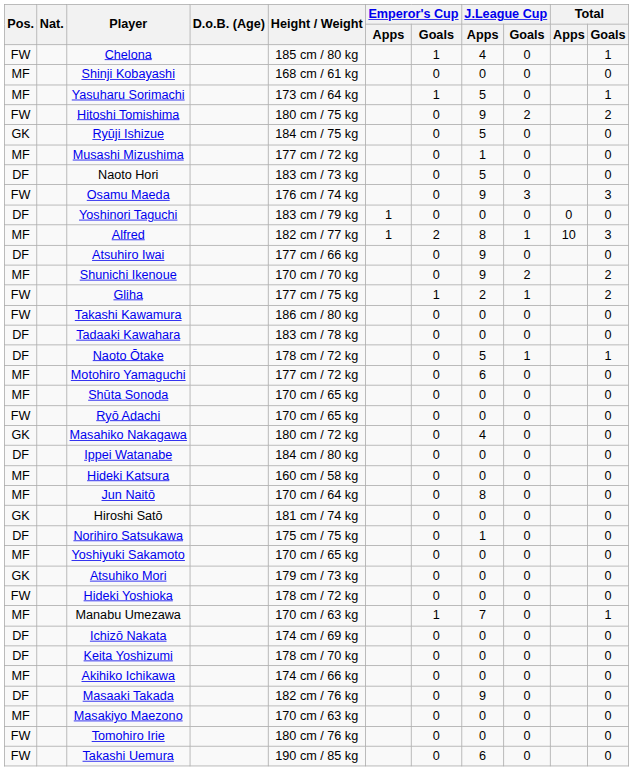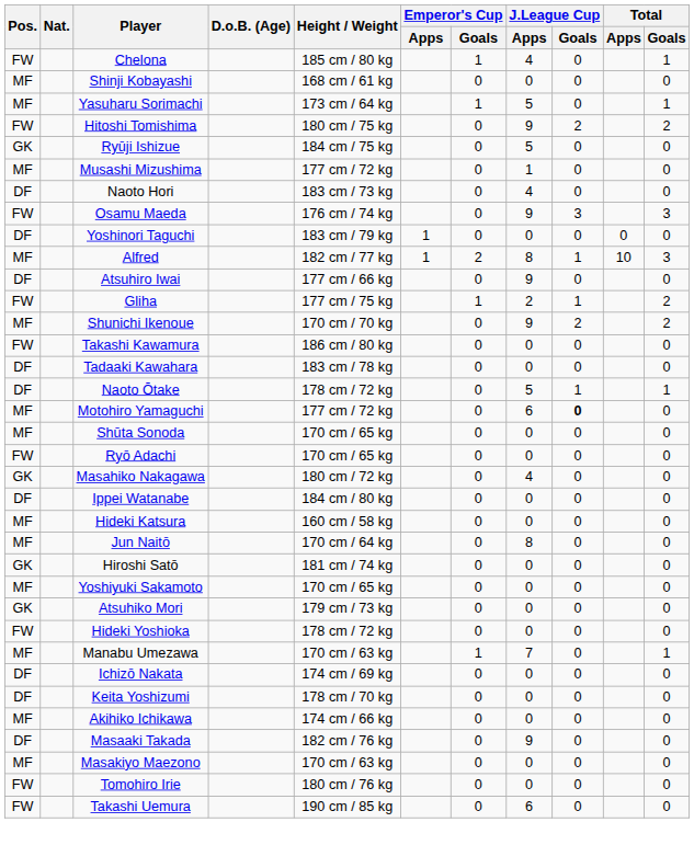Naoto Hori | J.League Cup / Apps: 5 -> 4
rows swapped: Shunichi Ikenoue <-> Gliha
Motohiro Yamaguchi | J.League Cup / Goals: normal -> bold
- row: DF | Norihiro Satsukawa | 175 cm / 75 kg | 0 | 1 | 0 | 0
